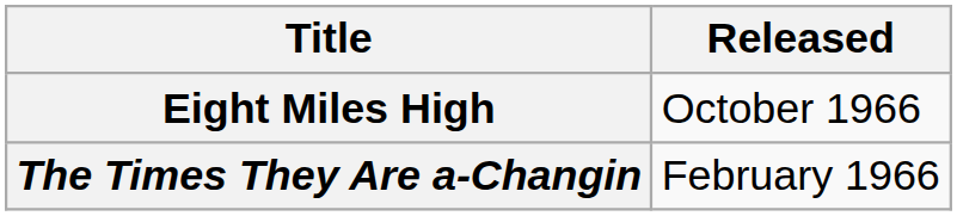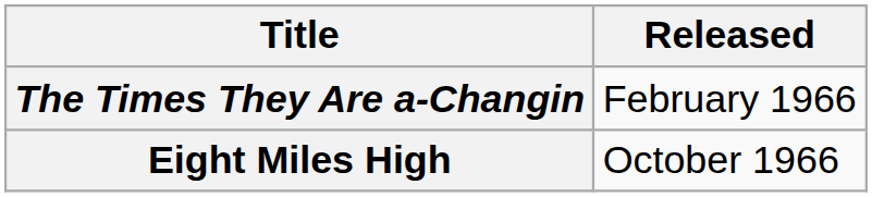rows swapped: The Times They Are a-Changin <-> Eight Miles High
